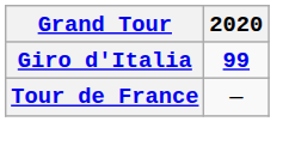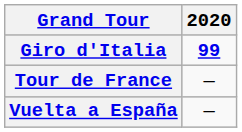+ row: Vuelta a España | —
